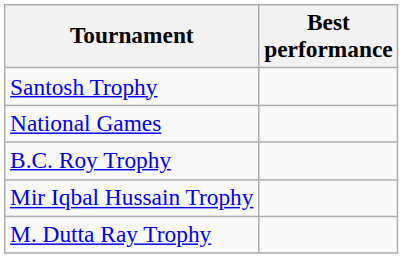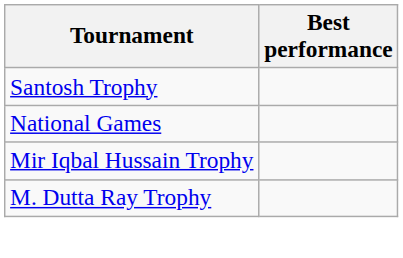- row: B.C. Roy Trophy
